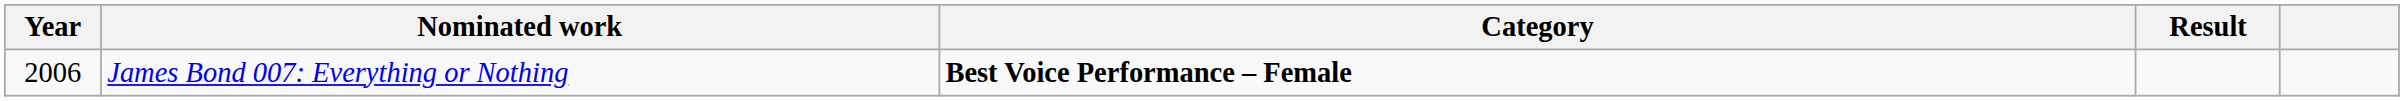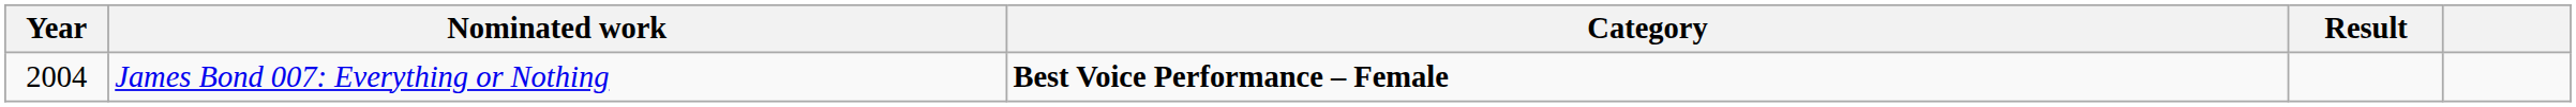James Bond 007: Everything or Nothing | Year: 2006 -> 2004
